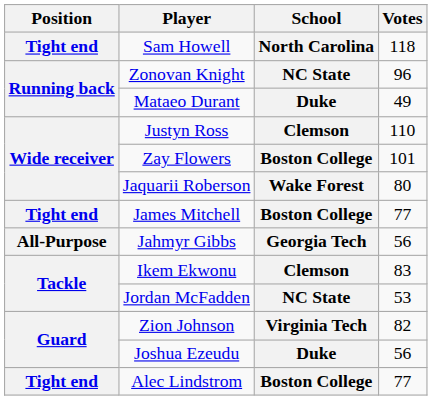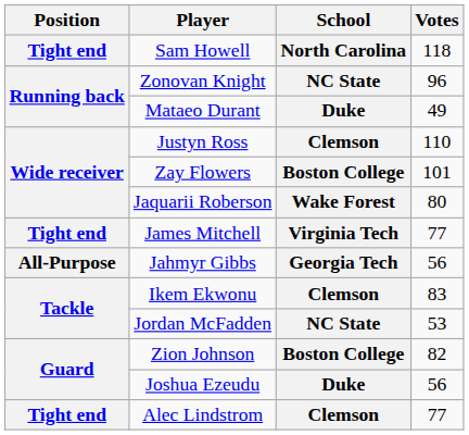James Mitchell | School: Boston College -> Virginia Tech
Zion Johnson | School: Virginia Tech -> Boston College
Alec Lindstrom | School: Boston College -> Clemson
